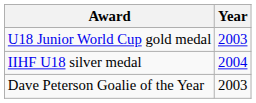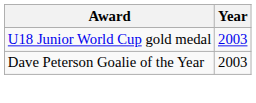- row: IIHF U18 silver medal | 2004
